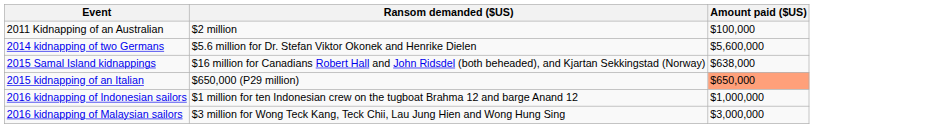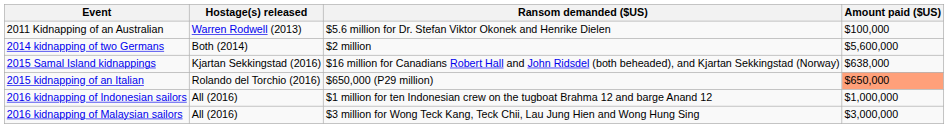+ column: Hostage(s) released | Warren Rodwell (2013) | Both (2014) | Kjartan Sekkingstad (2016) | Rolando del Torchio (2016) | All (2016) | All (2016)
2011 Kidnapping of an Australian | Ransom demanded ($US): $2 million -> $5.6 million for Dr. Stefan Viktor Okonek and Henrike Dielen
2014 kidnapping of two Germans | Ransom demanded ($US): $5.6 million for Dr. Stefan Viktor Okonek and Henrike Dielen -> $2 million
